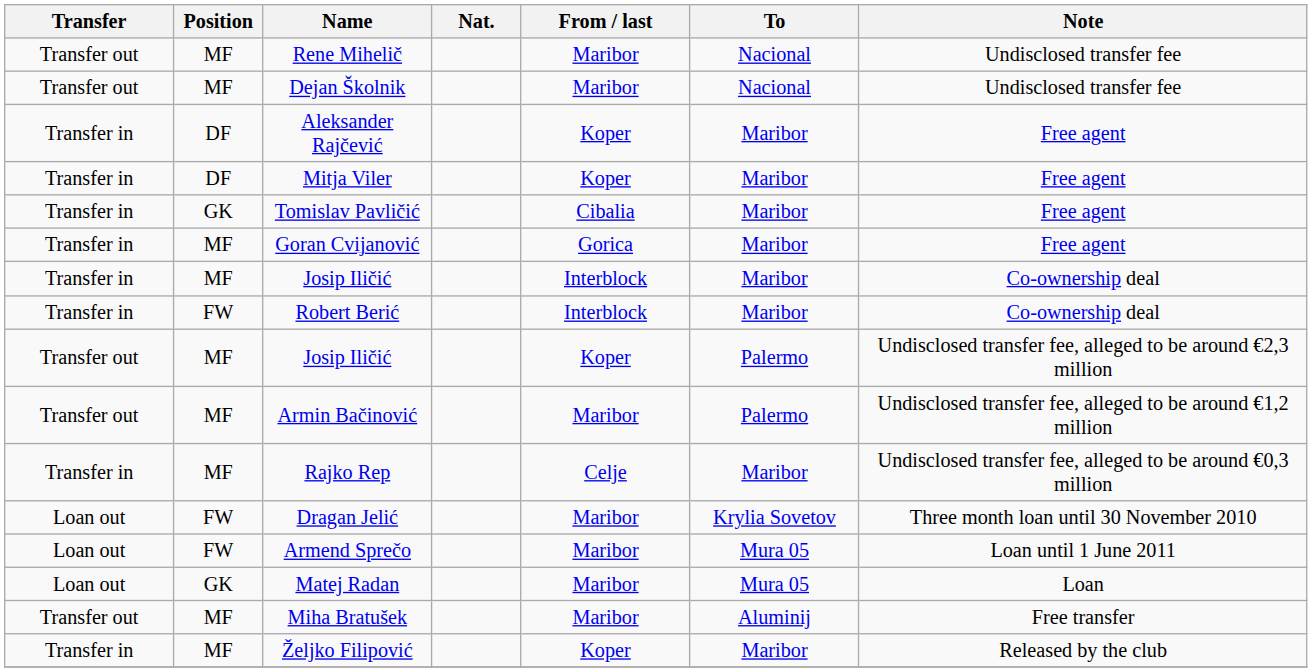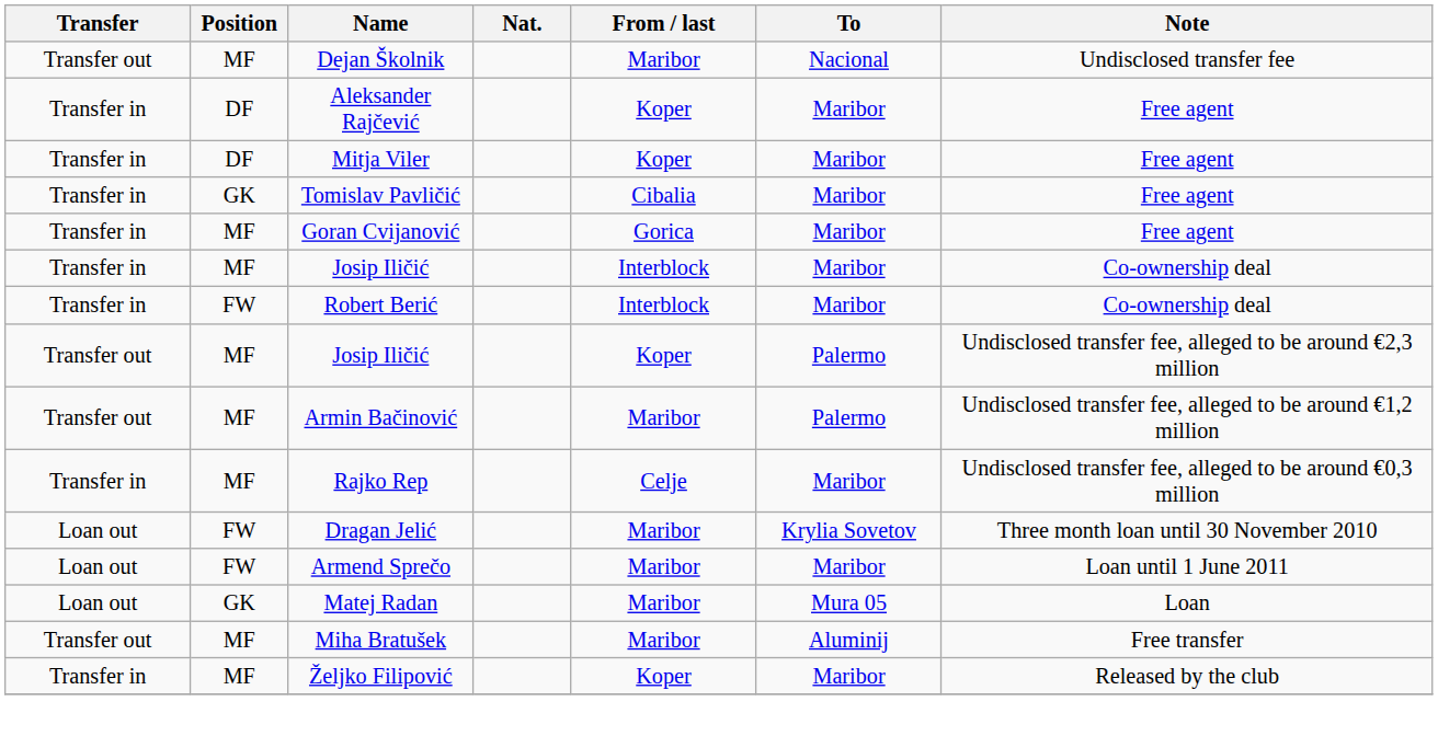- row: Transfer out | MF | Rene Mihelič | Maribor | Nacional | Undisclosed transfer fee
Armend Sprečo | To: Mura 05 -> Maribor
